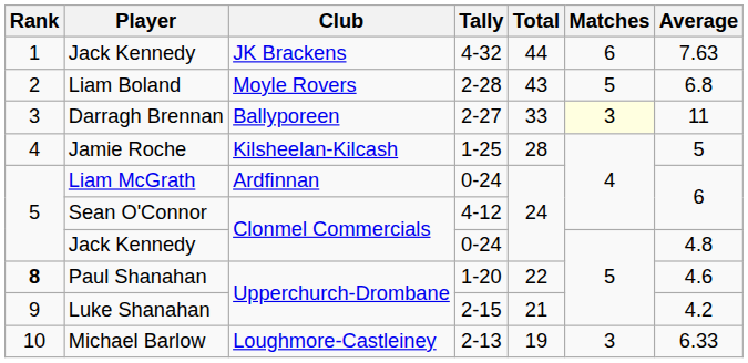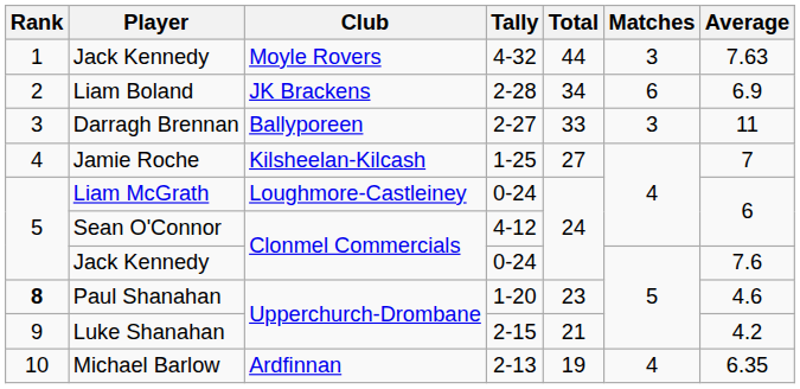Jack Kennedy / 4-32 | Club: JK Brackens -> Moyle Rovers
Jack Kennedy / 4-32 | Matches: 6 -> 3
Liam Boland | Club: Moyle Rovers -> JK Brackens
Liam Boland | Total: 43 -> 34
Liam Boland | Matches: 5 -> 6
Liam Boland | Average: 6.8 -> 6.9
Darragh Brennan | Matches: lightyellow background -> no background
Jamie Roche | Total: 28 -> 27
Jamie Roche | Average: 5 -> 7
Liam McGrath | Club: Ardfinnan -> Loughmore-Castleiney
Jack Kennedy / 0-24 | Average: 4.8 -> 7.6
Paul Shanahan | Total: 22 -> 23
Michael Barlow | Club: Loughmore-Castleiney -> Ardfinnan
Michael Barlow | Matches: 3 -> 4
Michael Barlow | Average: 6.33 -> 6.35
